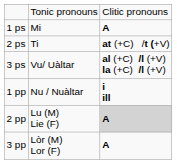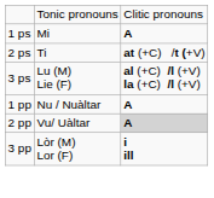3 ps | column 2: Vu/ Uàltar -> Lu (M) Lie (F)
1 pp | column 3: i ill -> A
2 pp | column 2: Lu (M) Lie (F) -> Vu/ Uàltar
3 pp | column 3: A -> i ill
